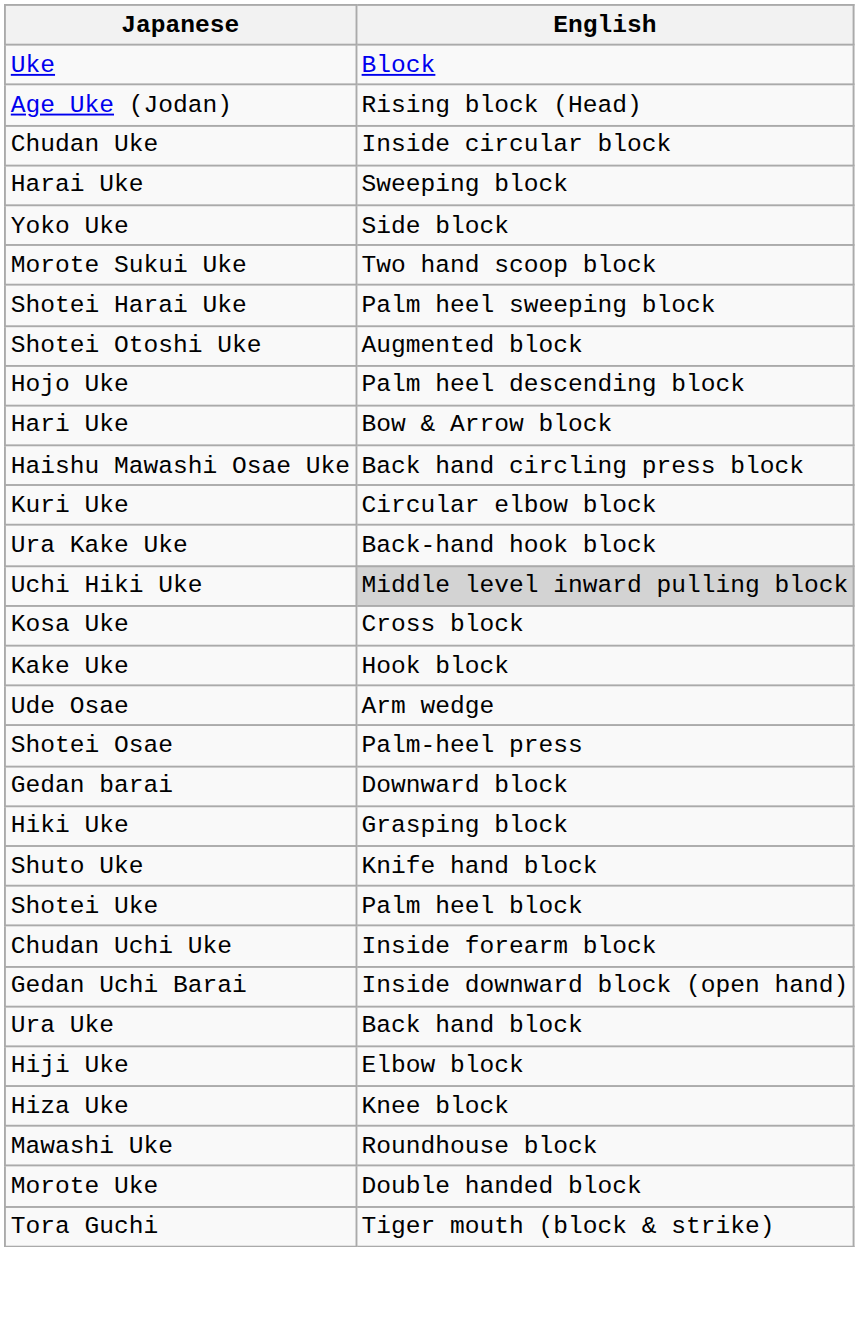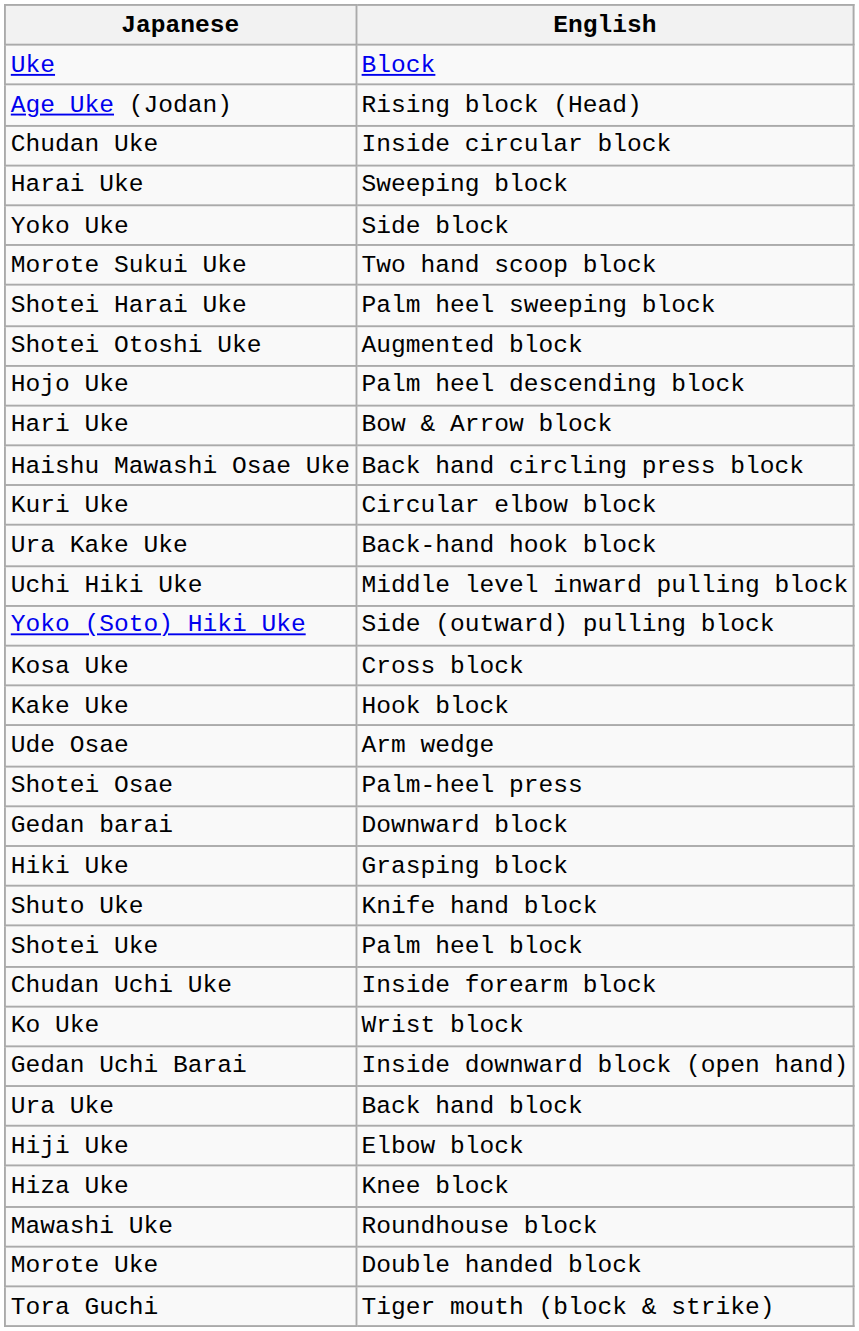Uchi Hiki Uke | English: lightgrey background -> no background
+ row: Yoko (Soto) Hiki Uke | Side (outward) pulling block
+ row: Ko Uke | Wrist block
